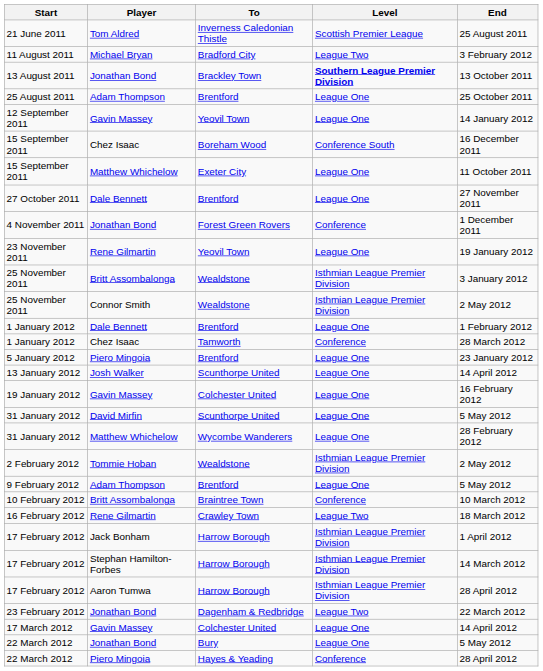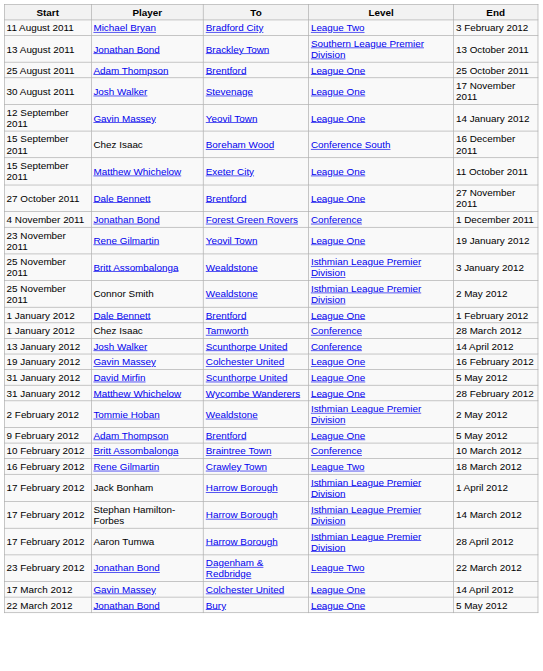- row: 21 June 2011 | Tom Aldred | Inverness Caledonian Thistle | Scottish Premier League | 25 August 2011
13 August 2011 | Level: bold -> normal
+ row: 30 August 2011 | Josh Walker | Stevenage | League One | 17 November 2011
- row: 5 January 2012 | Piero Mingoia | Brentford | League One | 23 January 2012
13 January 2012 | Level: League One -> Conference
- row: 22 March 2012 | Piero Mingoia | Hayes & Yeading | Conference | 28 April 2012
